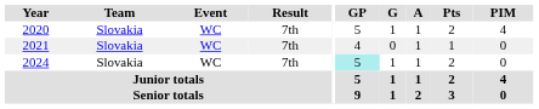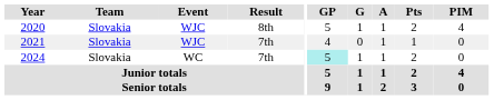2020 | Event: WC -> WJC
2020 | Result: 7th -> 8th
2021 | Event: WC -> WJC
